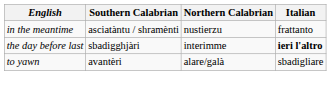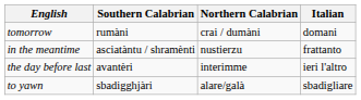+ row: tomorrow | rumàni | crai / dumàni | domani
the day before last | Southern Calabrian: sbadigghjàri -> avantèri
the day before last | Italian: bold -> normal
to yawn | Southern Calabrian: avantèri -> sbadigghjàri
